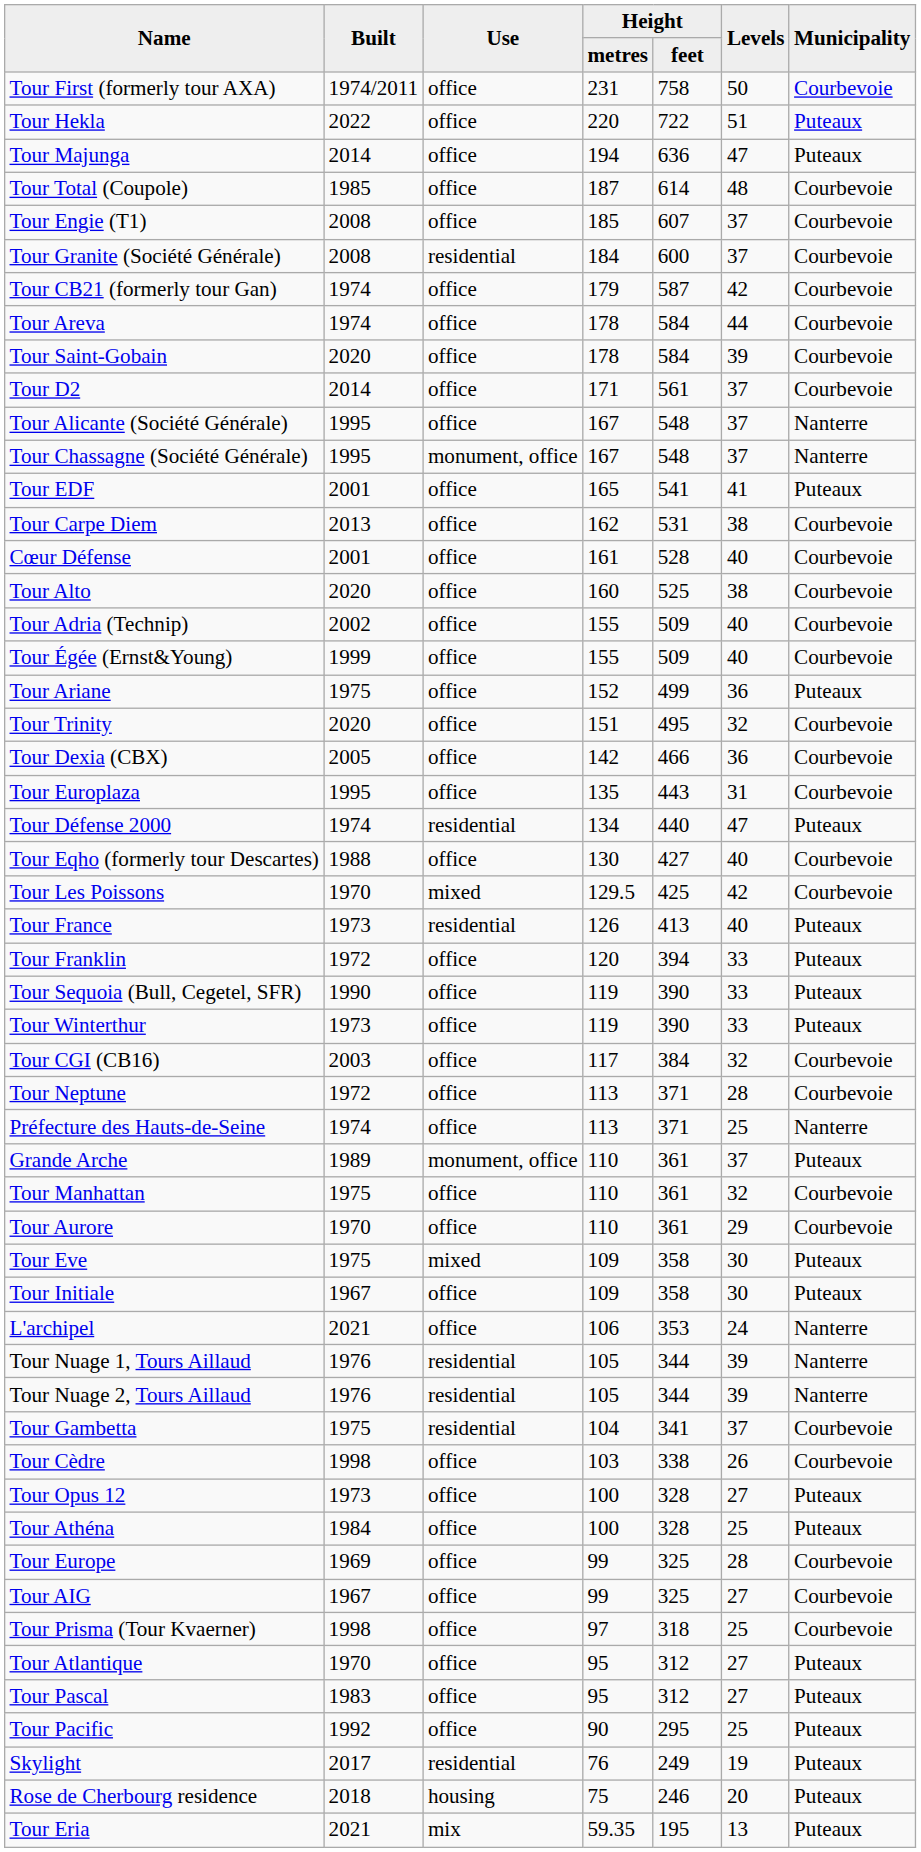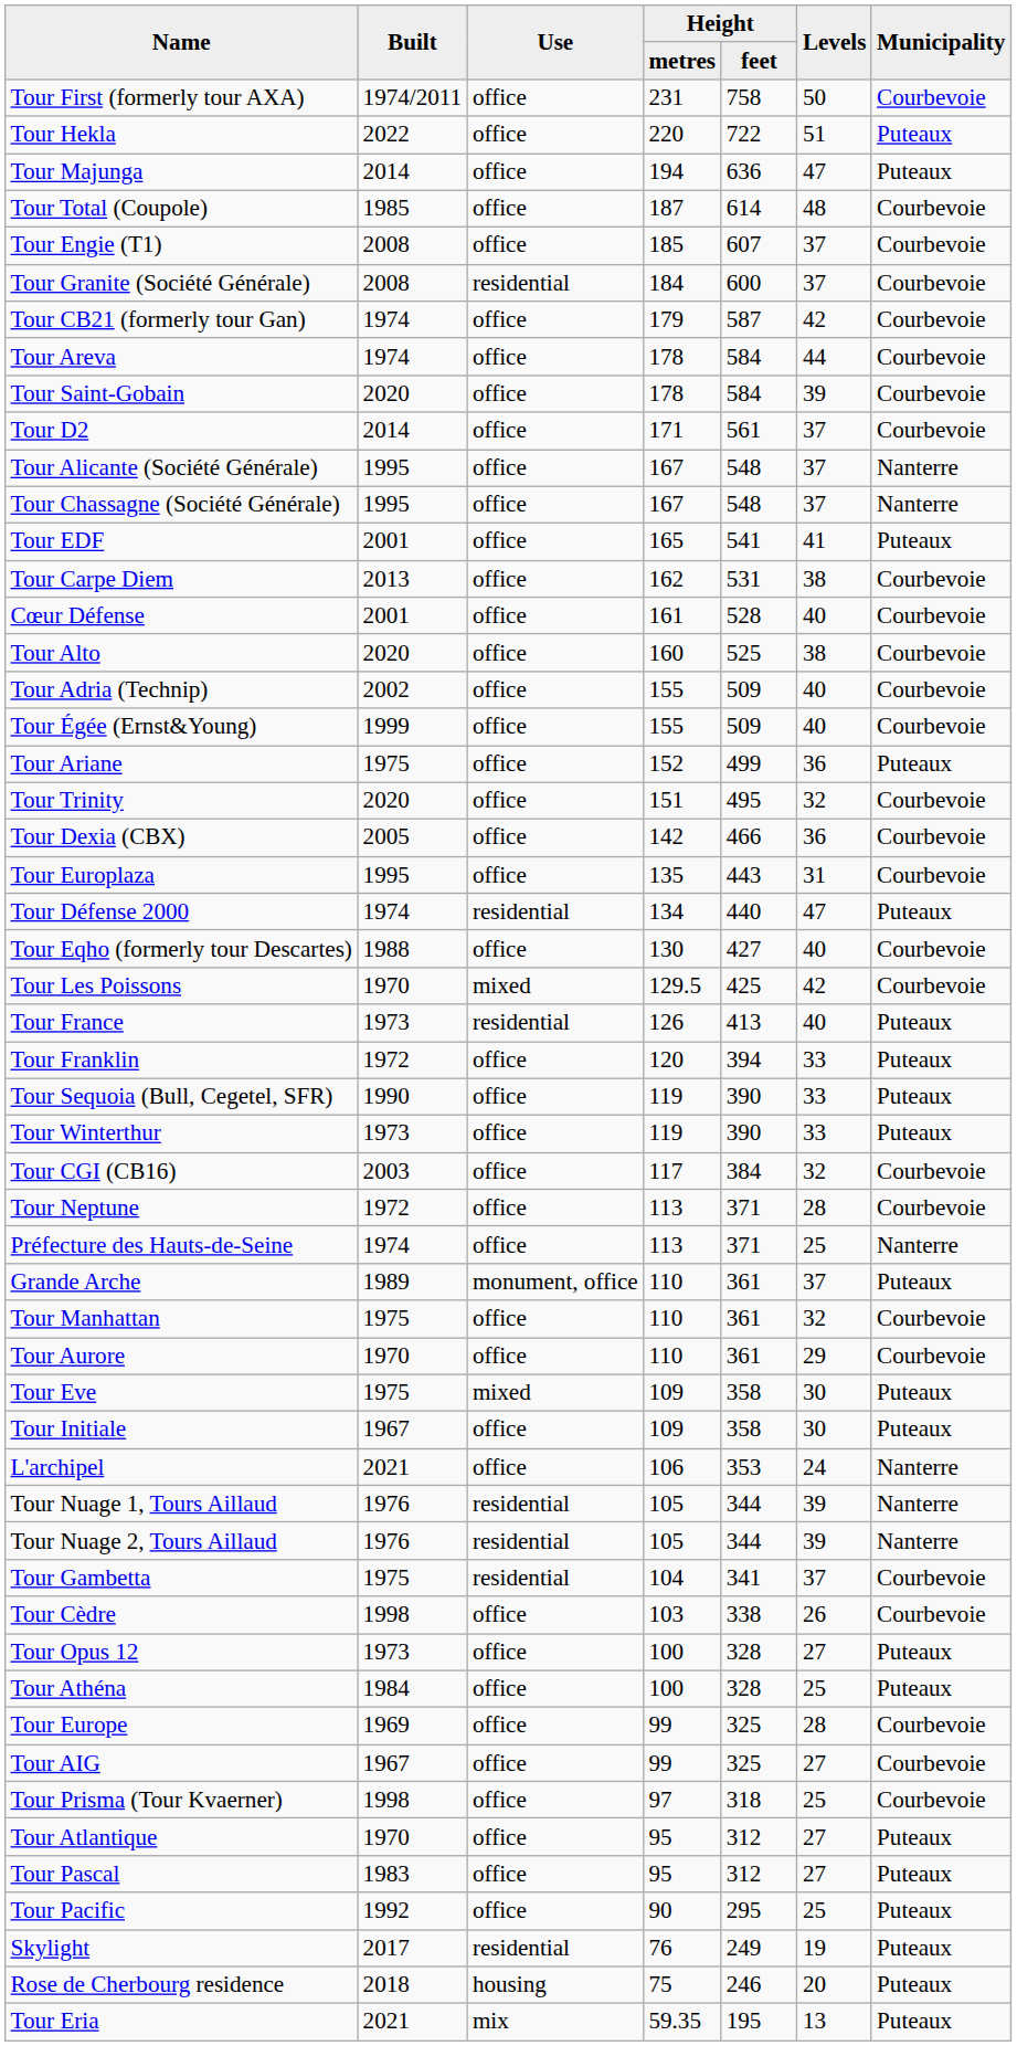Tour Chassagne (Société Générale) | column 3: monument, office -> office
